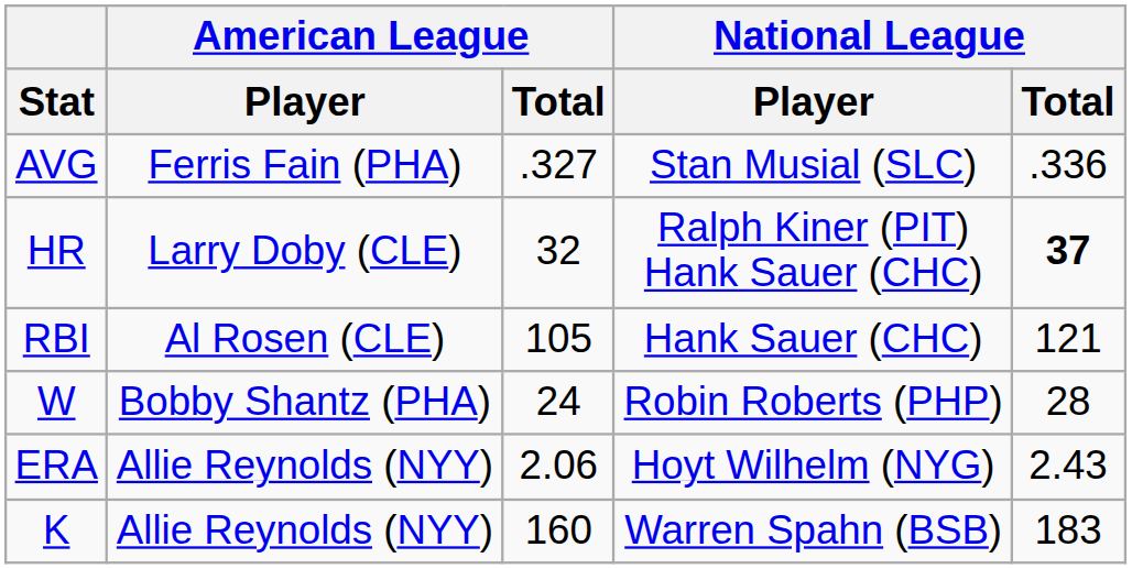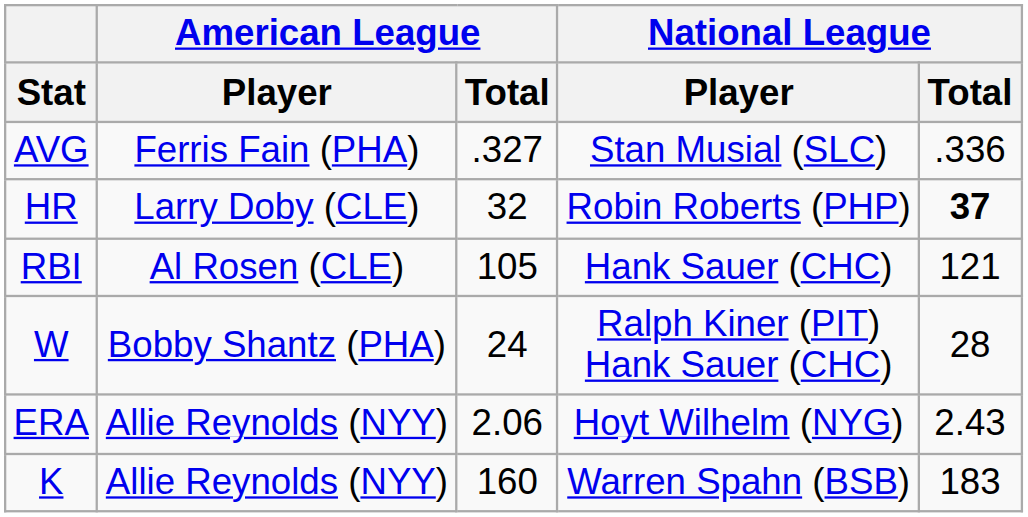HR | National League / Player: Ralph Kiner (PIT) Hank Sauer (CHC) -> Robin Roberts (PHP)
W | National League / Player: Robin Roberts (PHP) -> Ralph Kiner (PIT) Hank Sauer (CHC)
